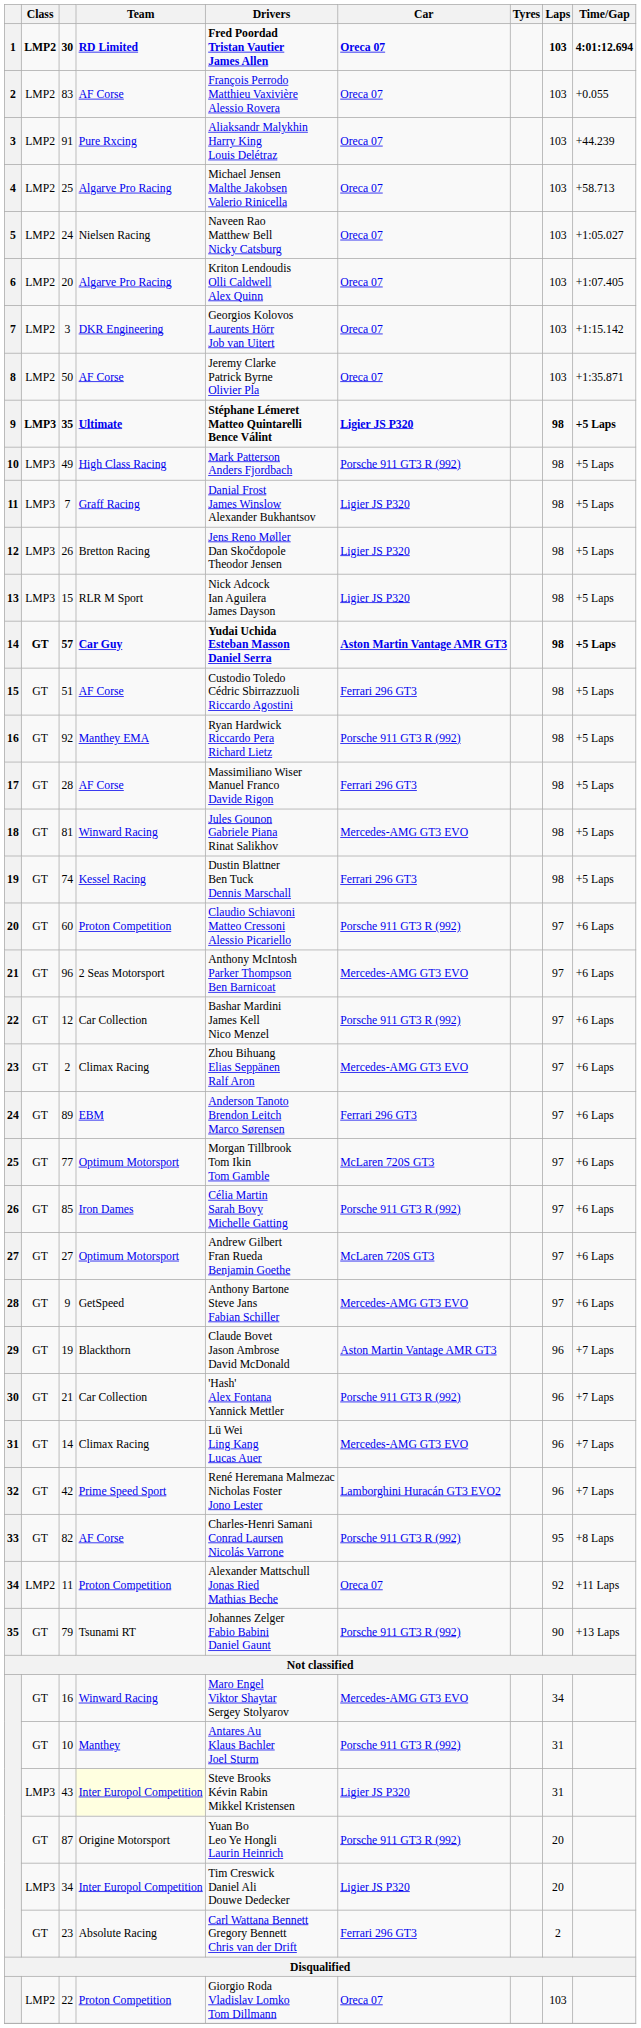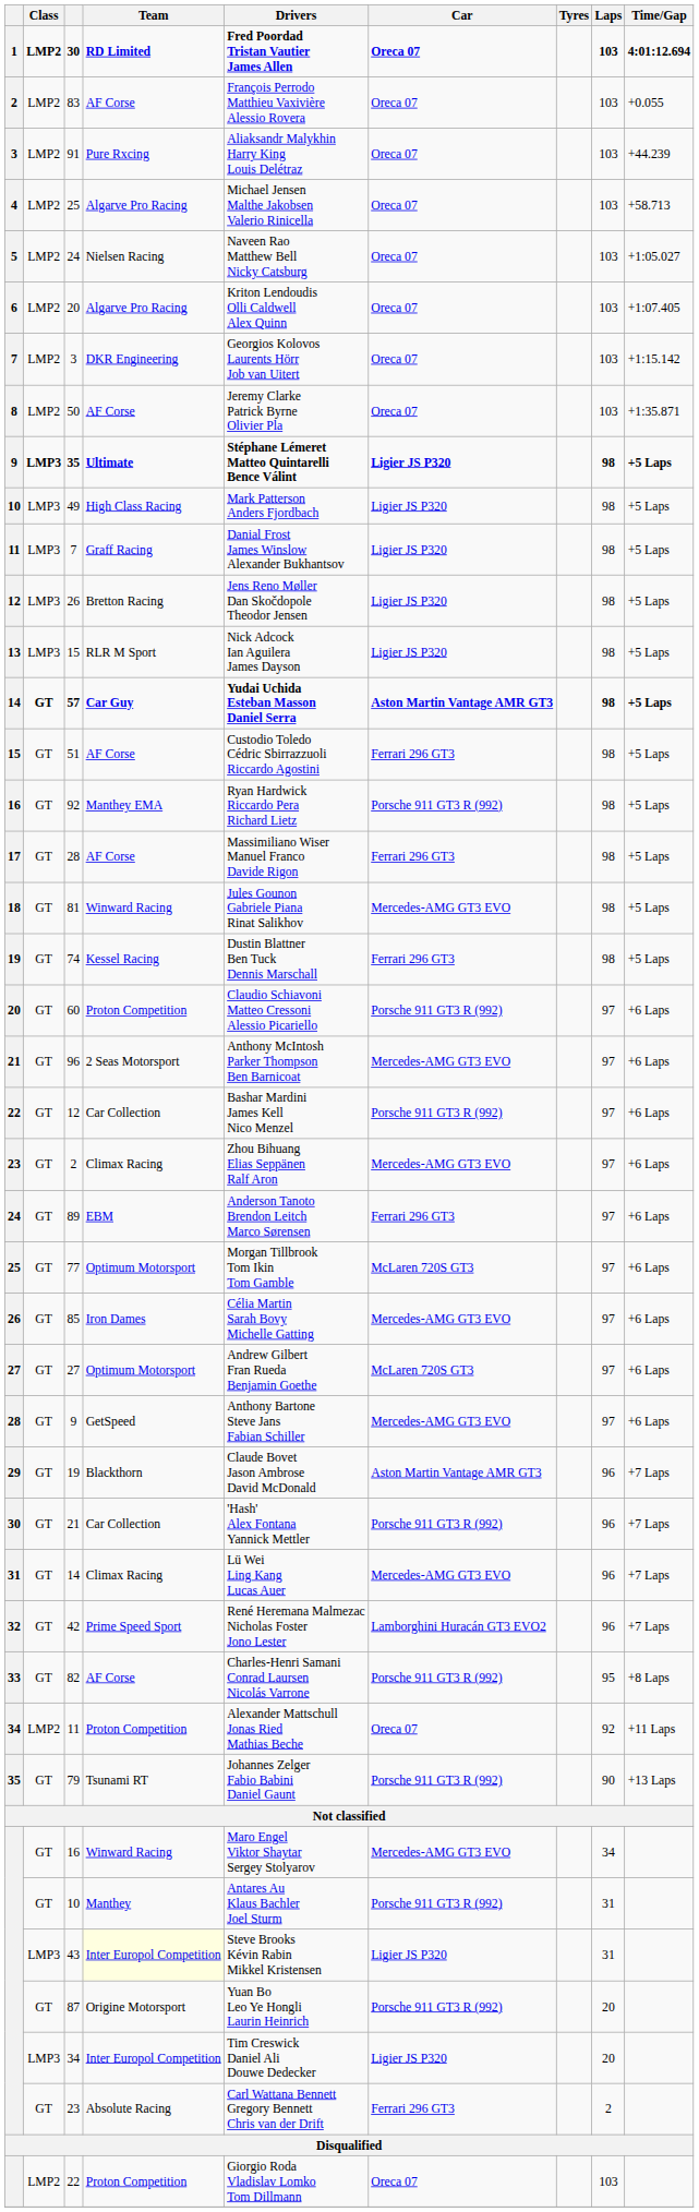49 | Car: Porsche 911 GT3 R (992) -> Ligier JS P320
85 | Car: Porsche 911 GT3 R (992) -> Mercedes-AMG GT3 EVO
